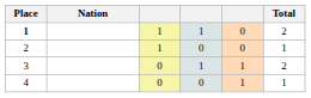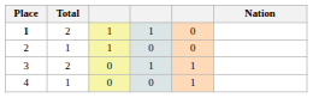columns swapped: Nation <-> Total
